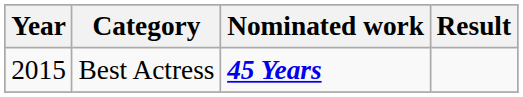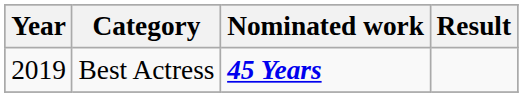Best Actress | Year: 2015 -> 2019
